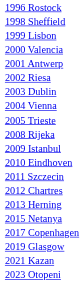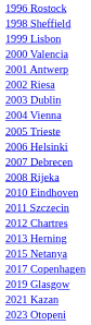+ row: 2006 Helsinki
+ row: 2007 Debrecen
- row: 2009 Istanbul
